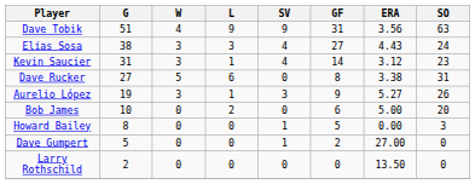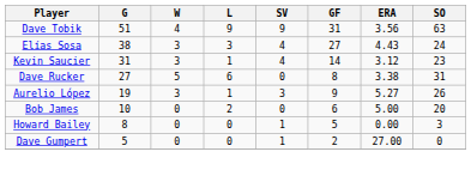- row: Larry Rothschild | 2 | 0 | 0 | 0 | 0 | 13.50 | 0
